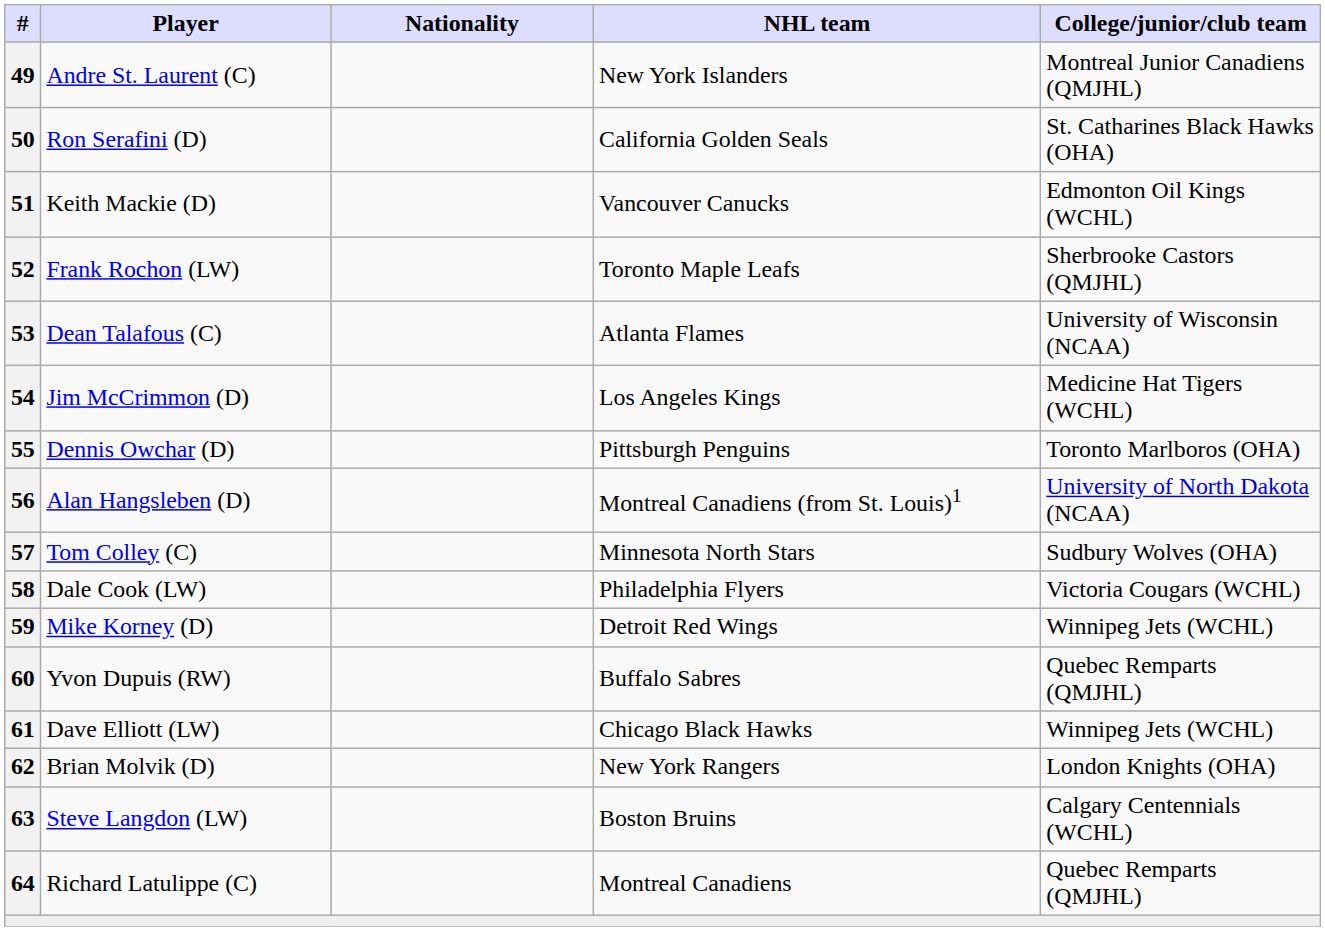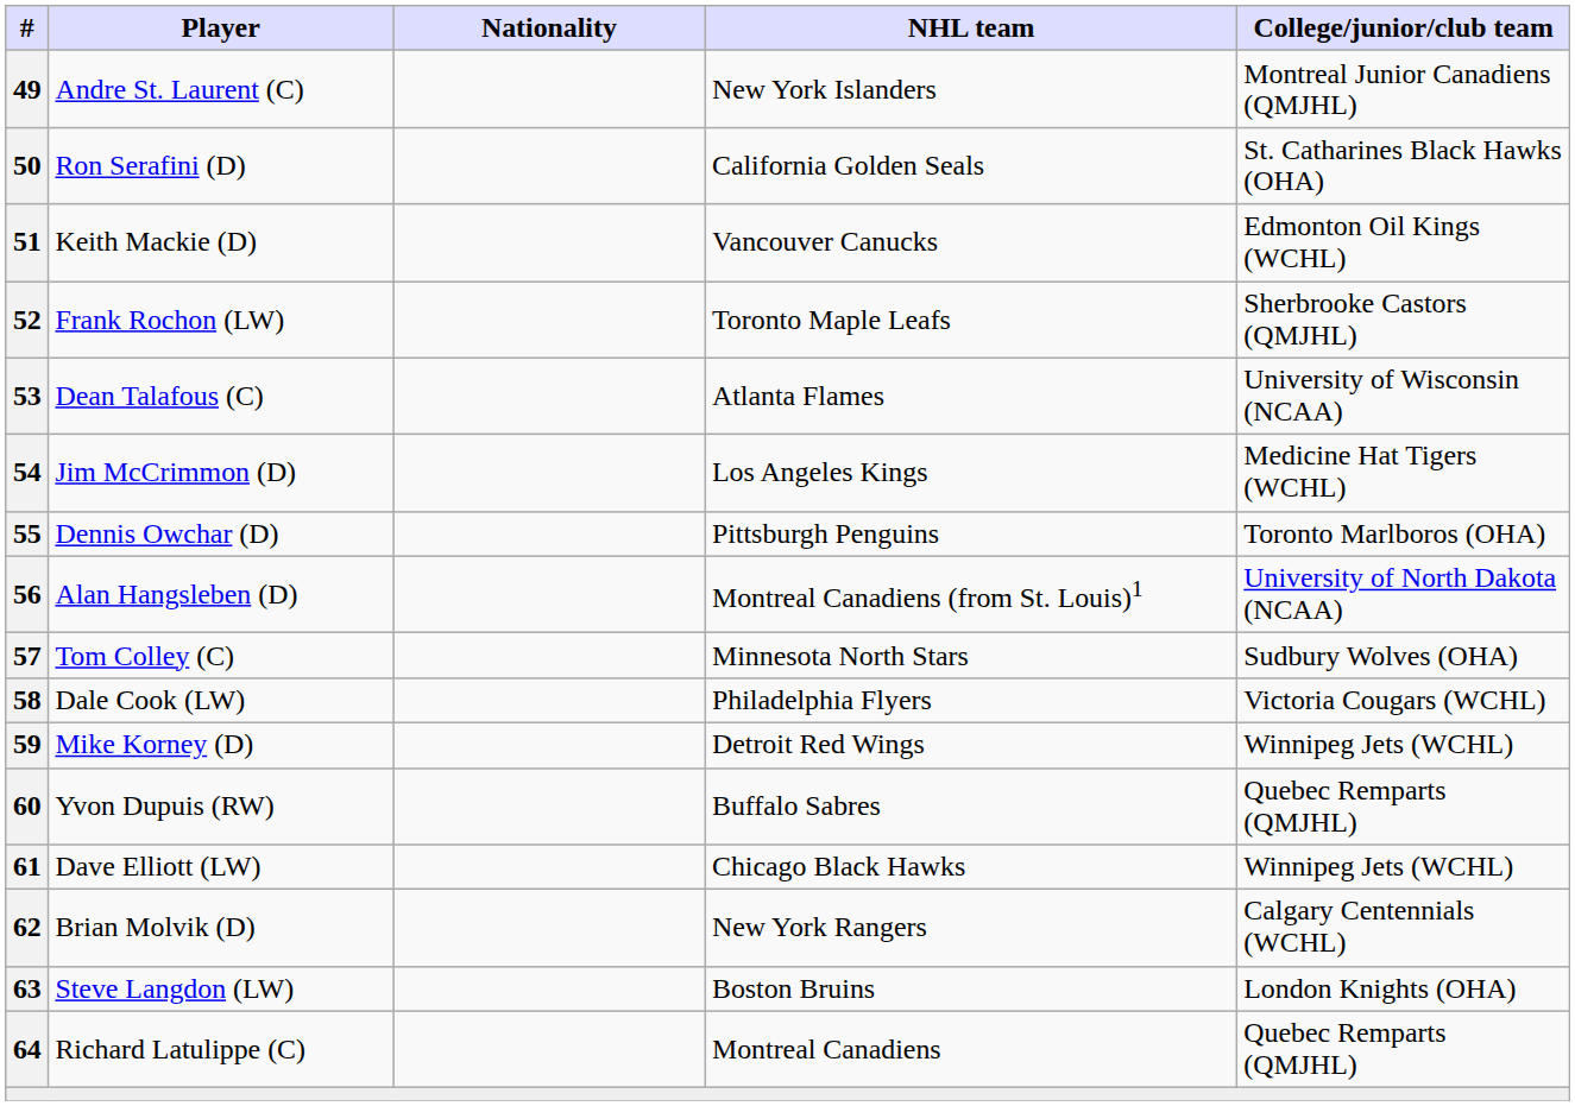62 | College/junior/club team: London Knights (OHA) -> Calgary Centennials (WCHL)
63 | College/junior/club team: Calgary Centennials (WCHL) -> London Knights (OHA)
